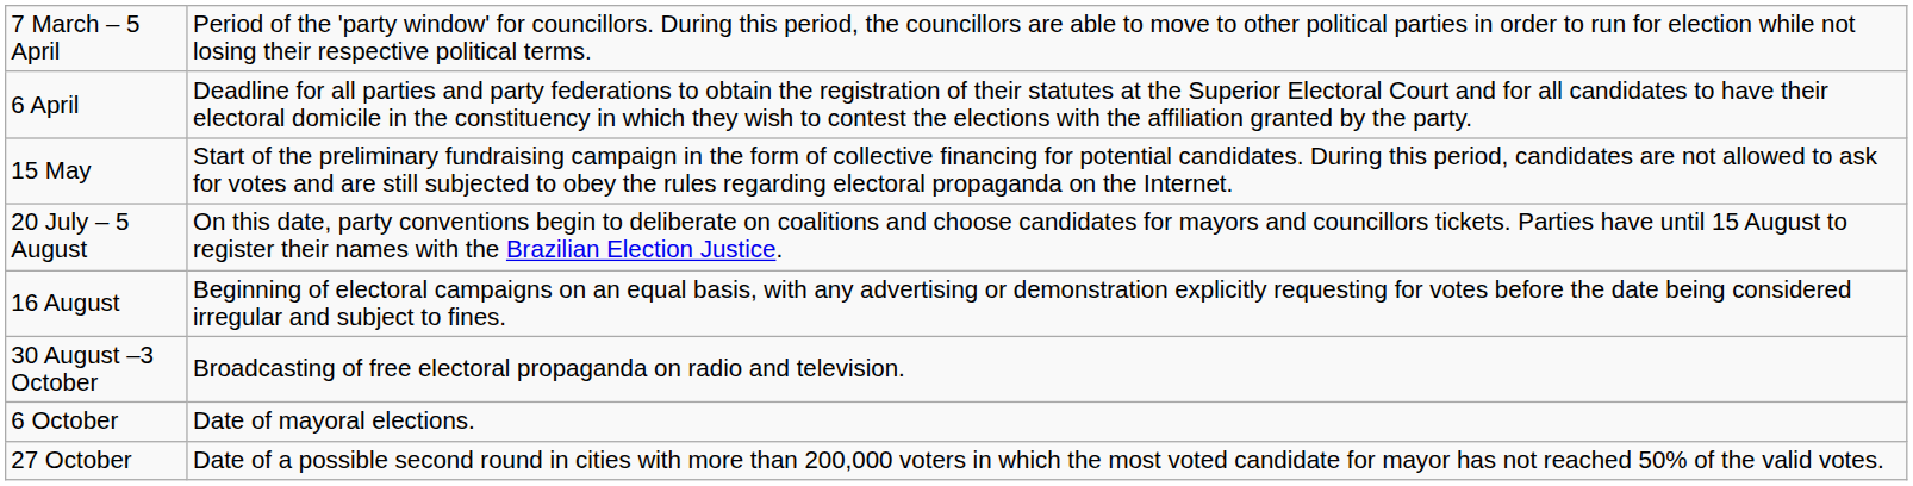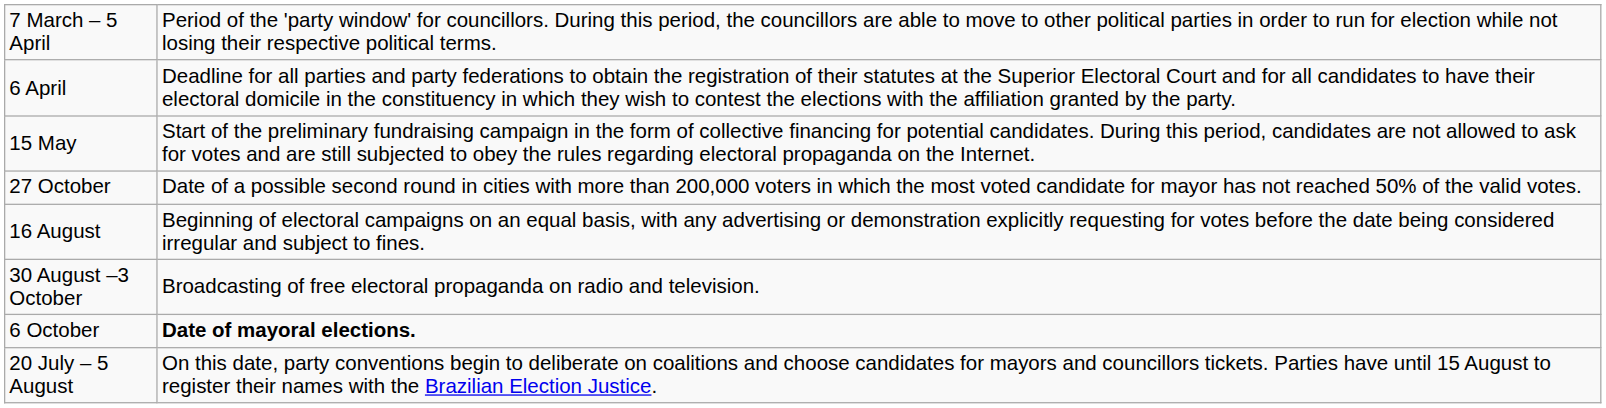rows swapped: 20 July – 5 August <-> 27 October
6 October | column 2: normal -> bold
